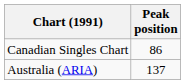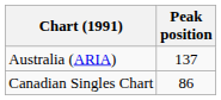rows swapped: Australia (ARIA) <-> Canadian Singles Chart
